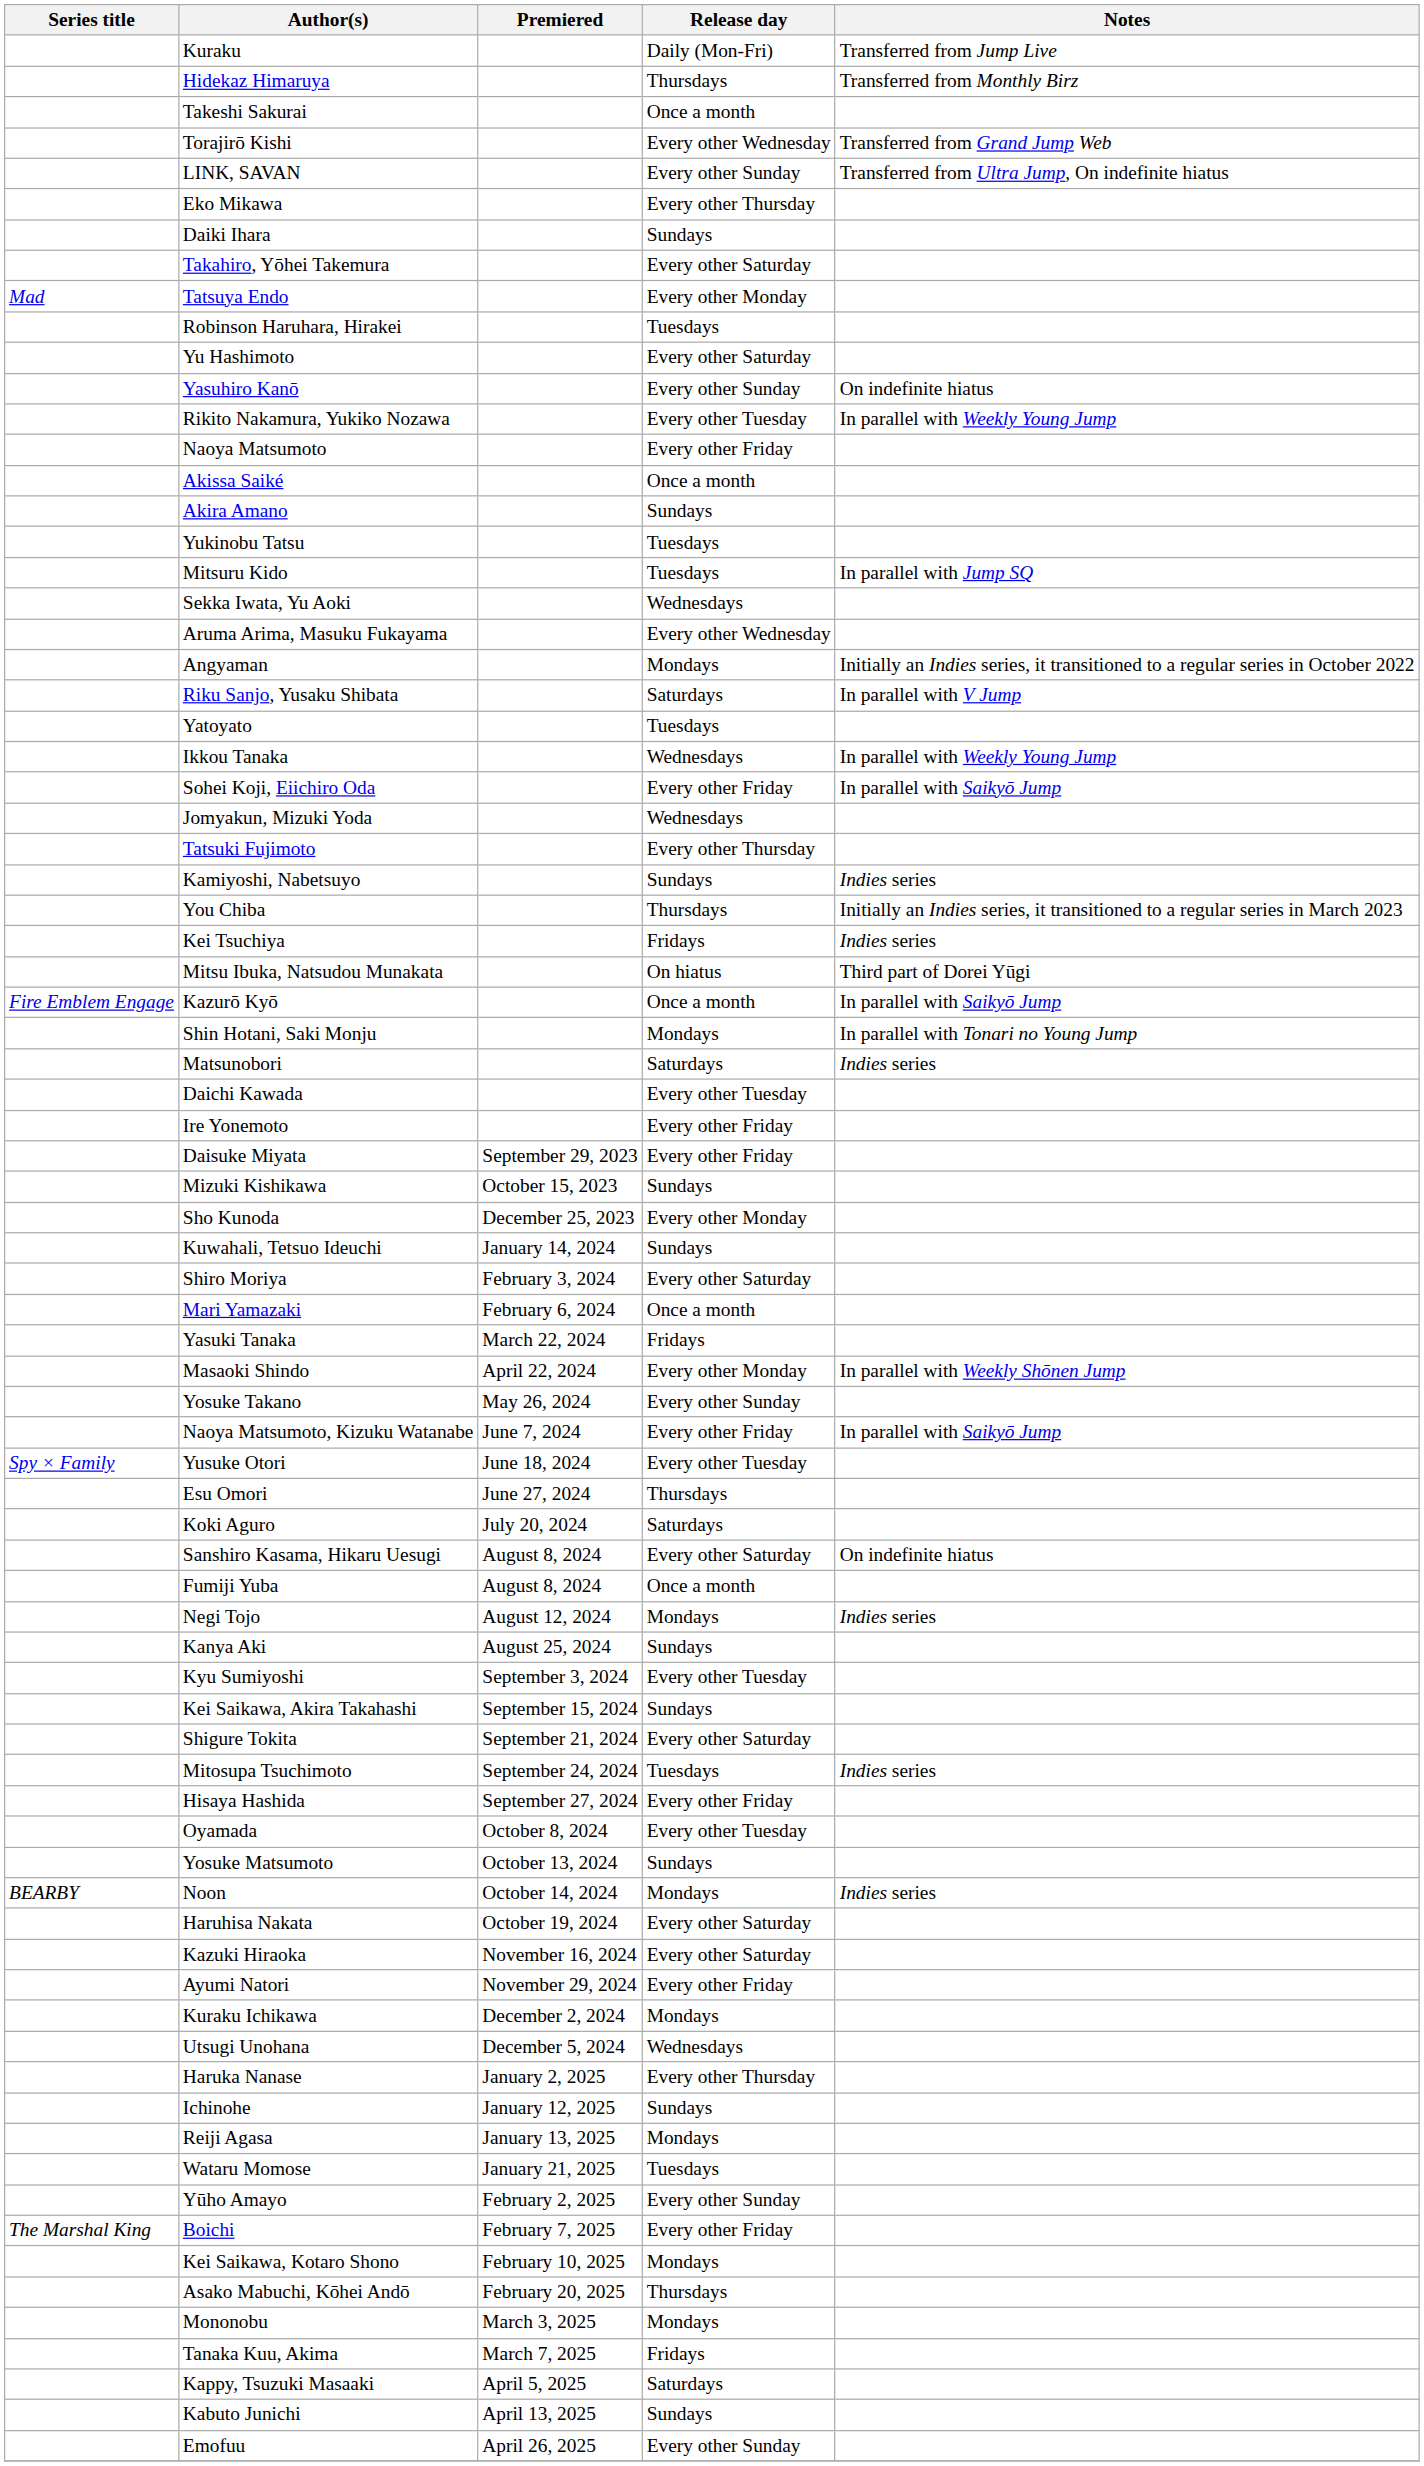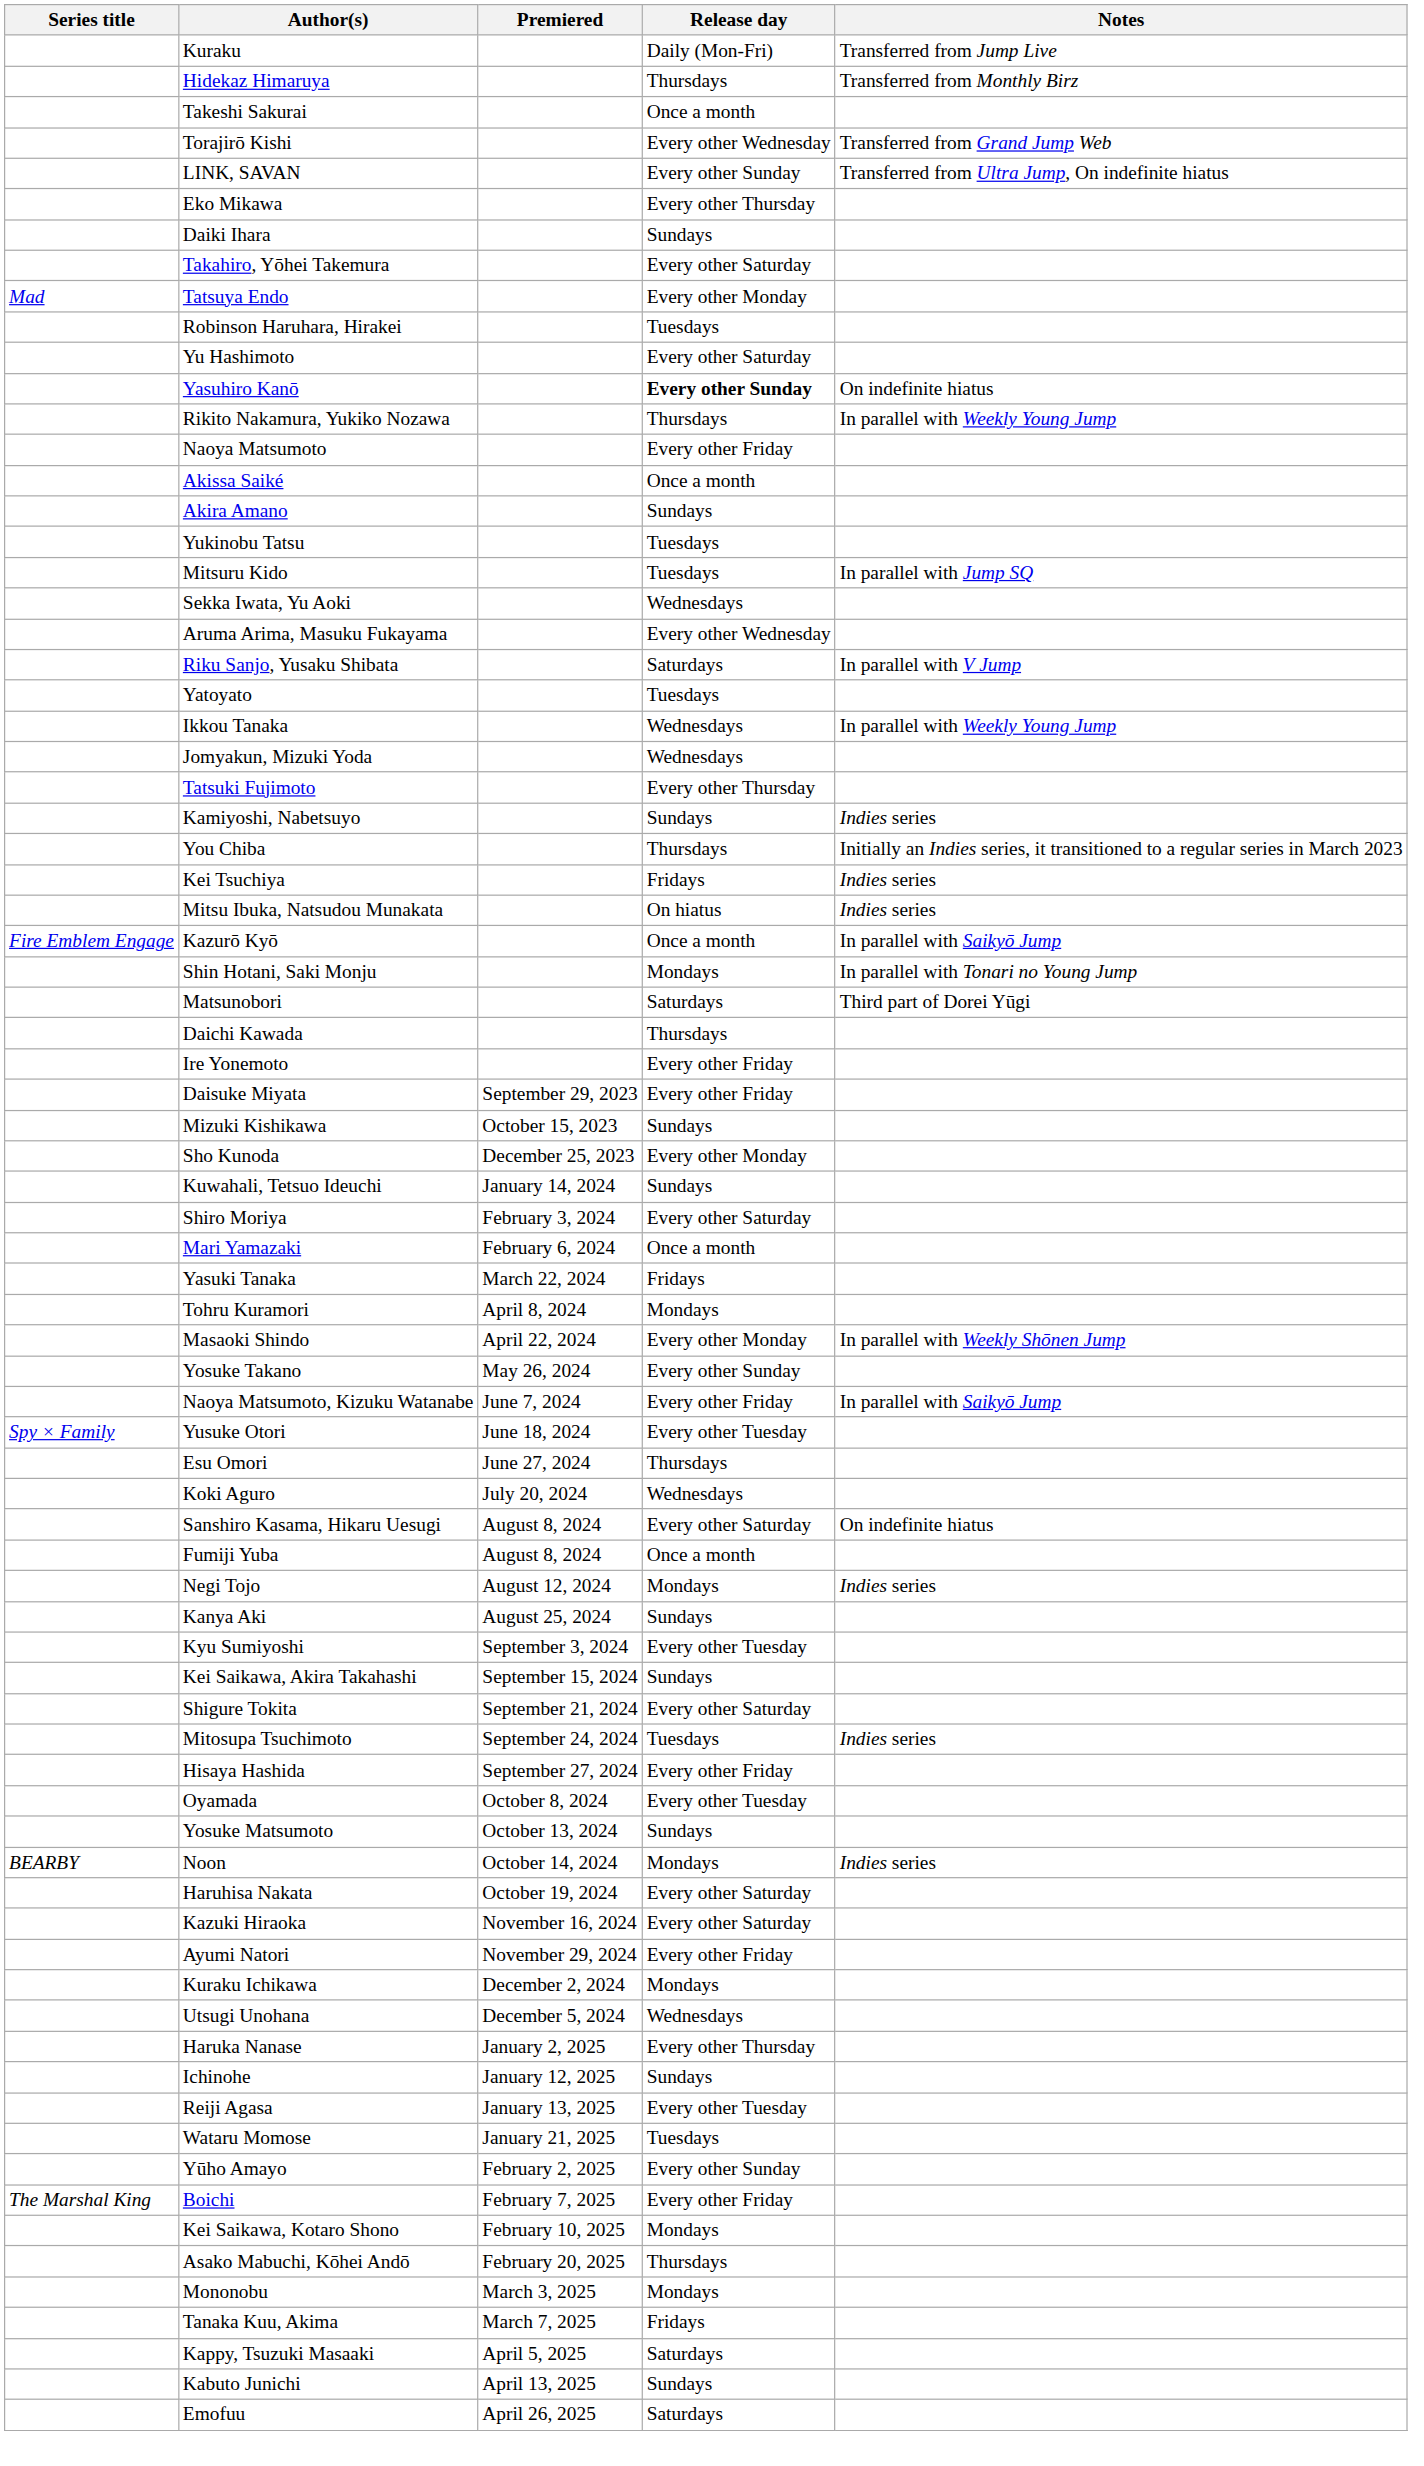Yasuhiro Kanō | Release day: normal -> bold
Rikito Nakamura, Yukiko Nozawa | Release day: Every other Tuesday -> Thursdays
- row: Angyaman | Mondays | Initially an Indies series, it transitioned to a regular series in October 2022
- row: Sohei Koji, Eiichiro Oda | Every other Friday | In parallel with Saikyō Jump
Mitsu Ibuka, Natsudou Munakata | Notes: Third part of Dorei Yūgi -> Indies series
Matsunobori | Notes: Indies series -> Third part of Dorei Yūgi
Daichi Kawada | Release day: Every other Tuesday -> Thursdays
+ row: Tohru Kuramori | April 8, 2024 | Mondays
Koki Aguro | Release day: Saturdays -> Wednesdays
Reiji Agasa | Release day: Mondays -> Every other Tuesday
Emofuu | Release day: Every other Sunday -> Saturdays
